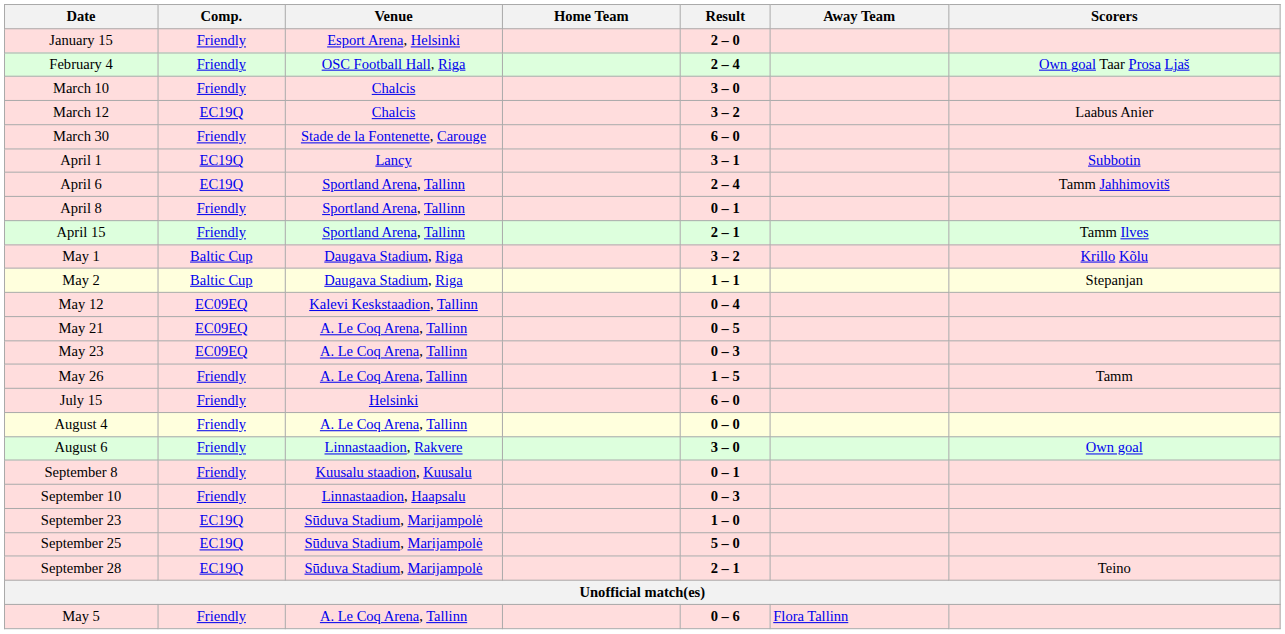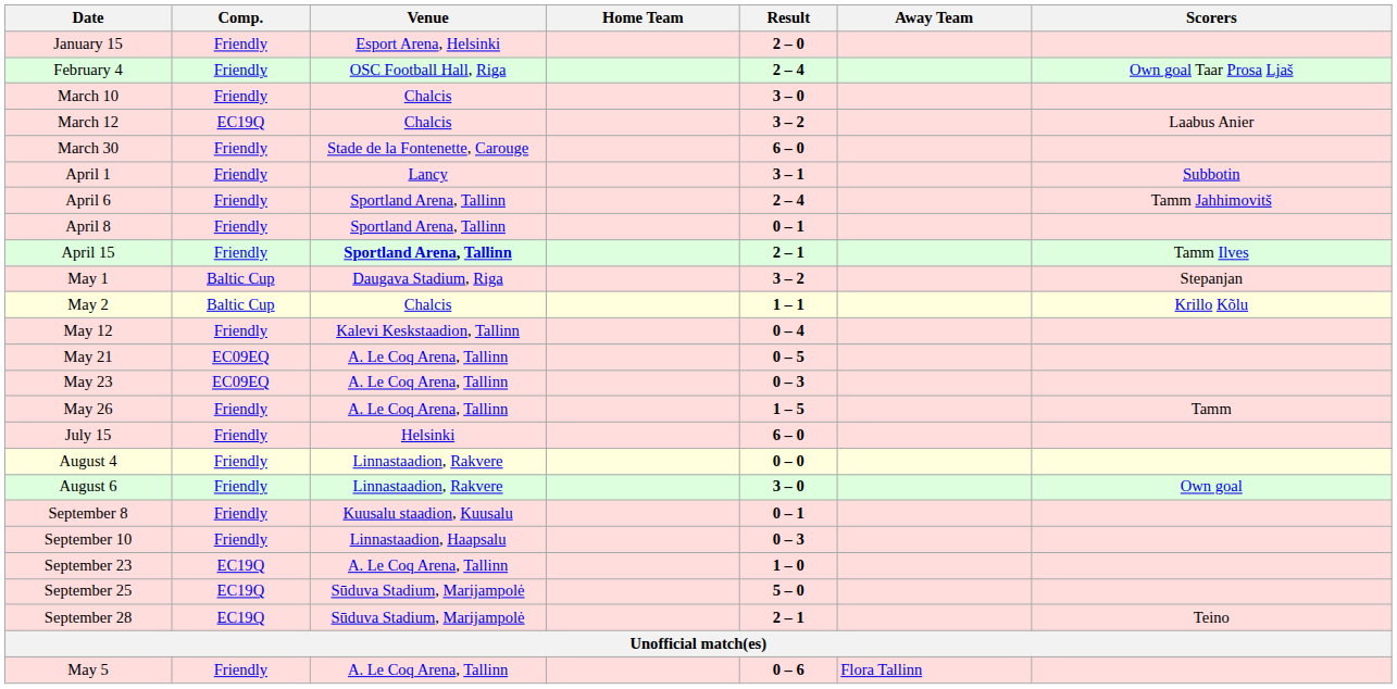April 1 | Comp.: EC19Q -> Friendly
April 6 | Comp.: EC19Q -> Friendly
April 15 | Venue: normal -> bold
May 1 | Scorers: Krillo Kõlu -> Stepanjan
May 2 | Venue: Daugava Stadium, Riga -> Chalcis
May 2 | Scorers: Stepanjan -> Krillo Kõlu
May 12 | Comp.: EC09EQ -> Friendly
August 4 | Venue: A. Le Coq Arena, Tallinn -> Linnastaadion, Rakvere
September 23 | Venue: Sūduva Stadium, Marijampolė -> A. Le Coq Arena, Tallinn
